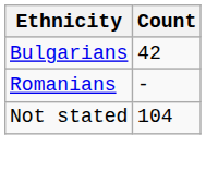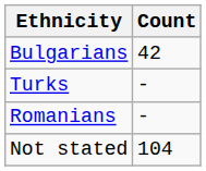+ row: Turks | -
